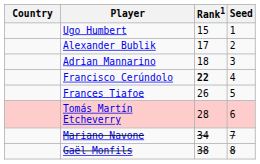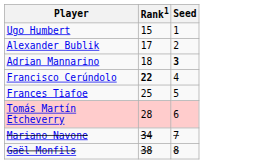- column: Country
Adrian Mannarino | Seed: normal -> bold
Frances Tiafoe | Rank1: 26 -> 25
